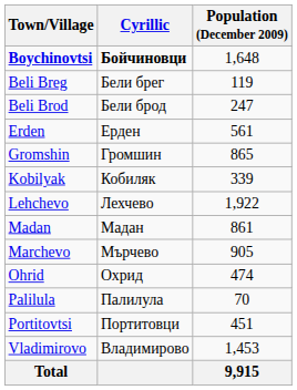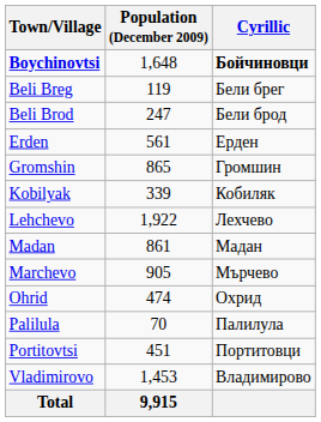columns swapped: Cyrillic <-> Population (December 2009)
